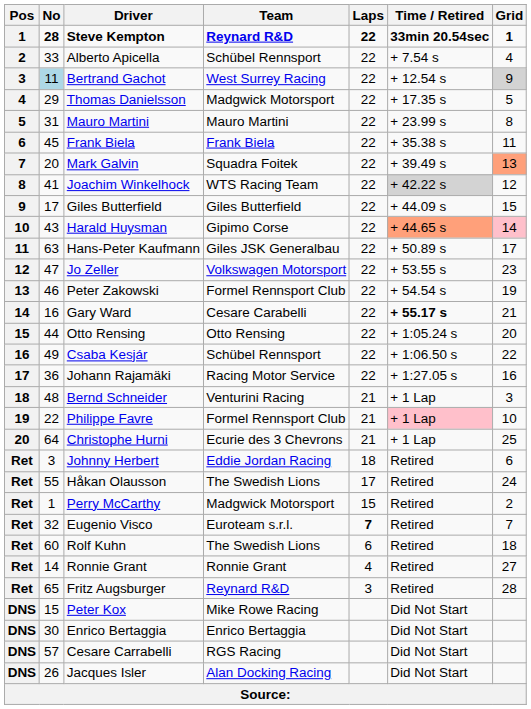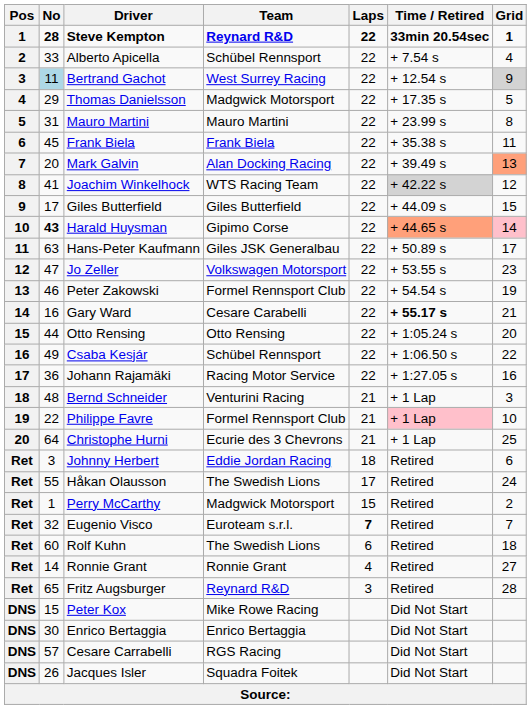Mark Galvin | Team: Squadra Foitek -> Alan Docking Racing
Harald Huysman | No: normal -> bold
Jacques Isler | Team: Alan Docking Racing -> Squadra Foitek
